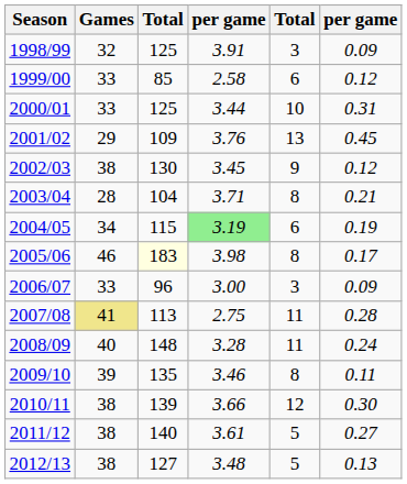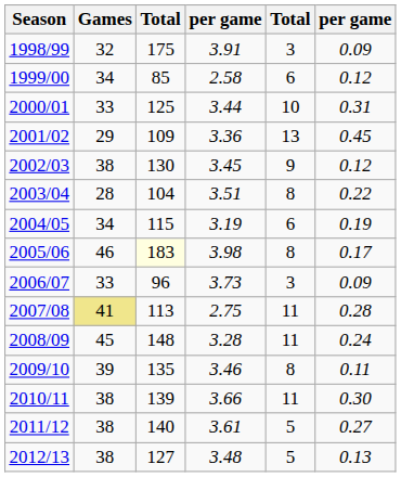1998/99 | column 3: 125 -> 175
1999/00 | Games: 33 -> 34
2001/02 | column 4: 3.76 -> 3.36
2003/04 | column 4: 3.71 -> 3.51
2003/04 | column 6: 0.21 -> 0.22
2004/05 | column 4: lightgreen background -> no background
2006/07 | column 4: 3.00 -> 3.73
2008/09 | Games: 40 -> 45
2010/11 | column 5: 12 -> 11
